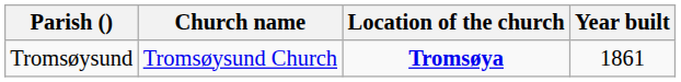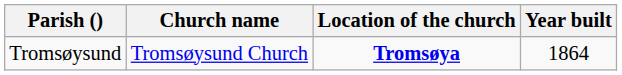Tromsøysund | Year built: 1861 -> 1864
